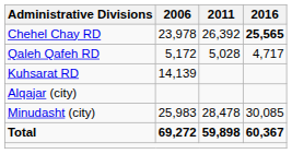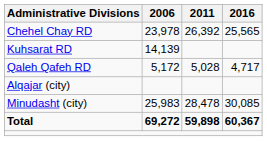Chehel Chay RD | 2016: bold -> normal
rows swapped: Kuhsarat RD <-> Qaleh Qafeh RD
